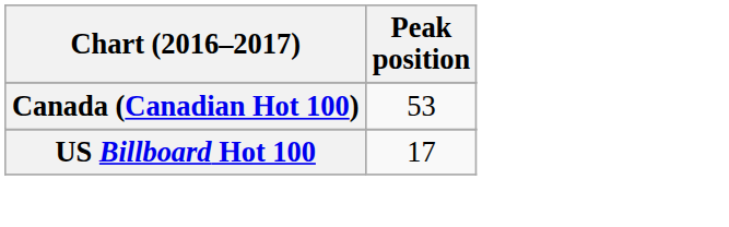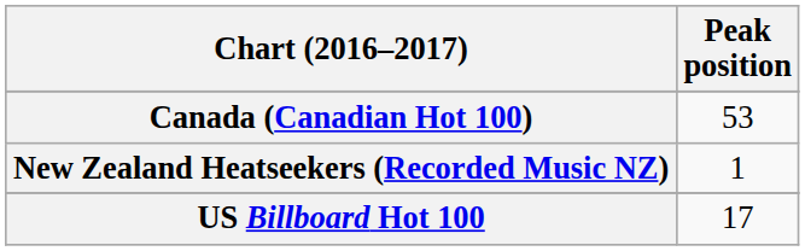+ row: New Zealand Heatseekers (Recorded Music NZ) | 1
